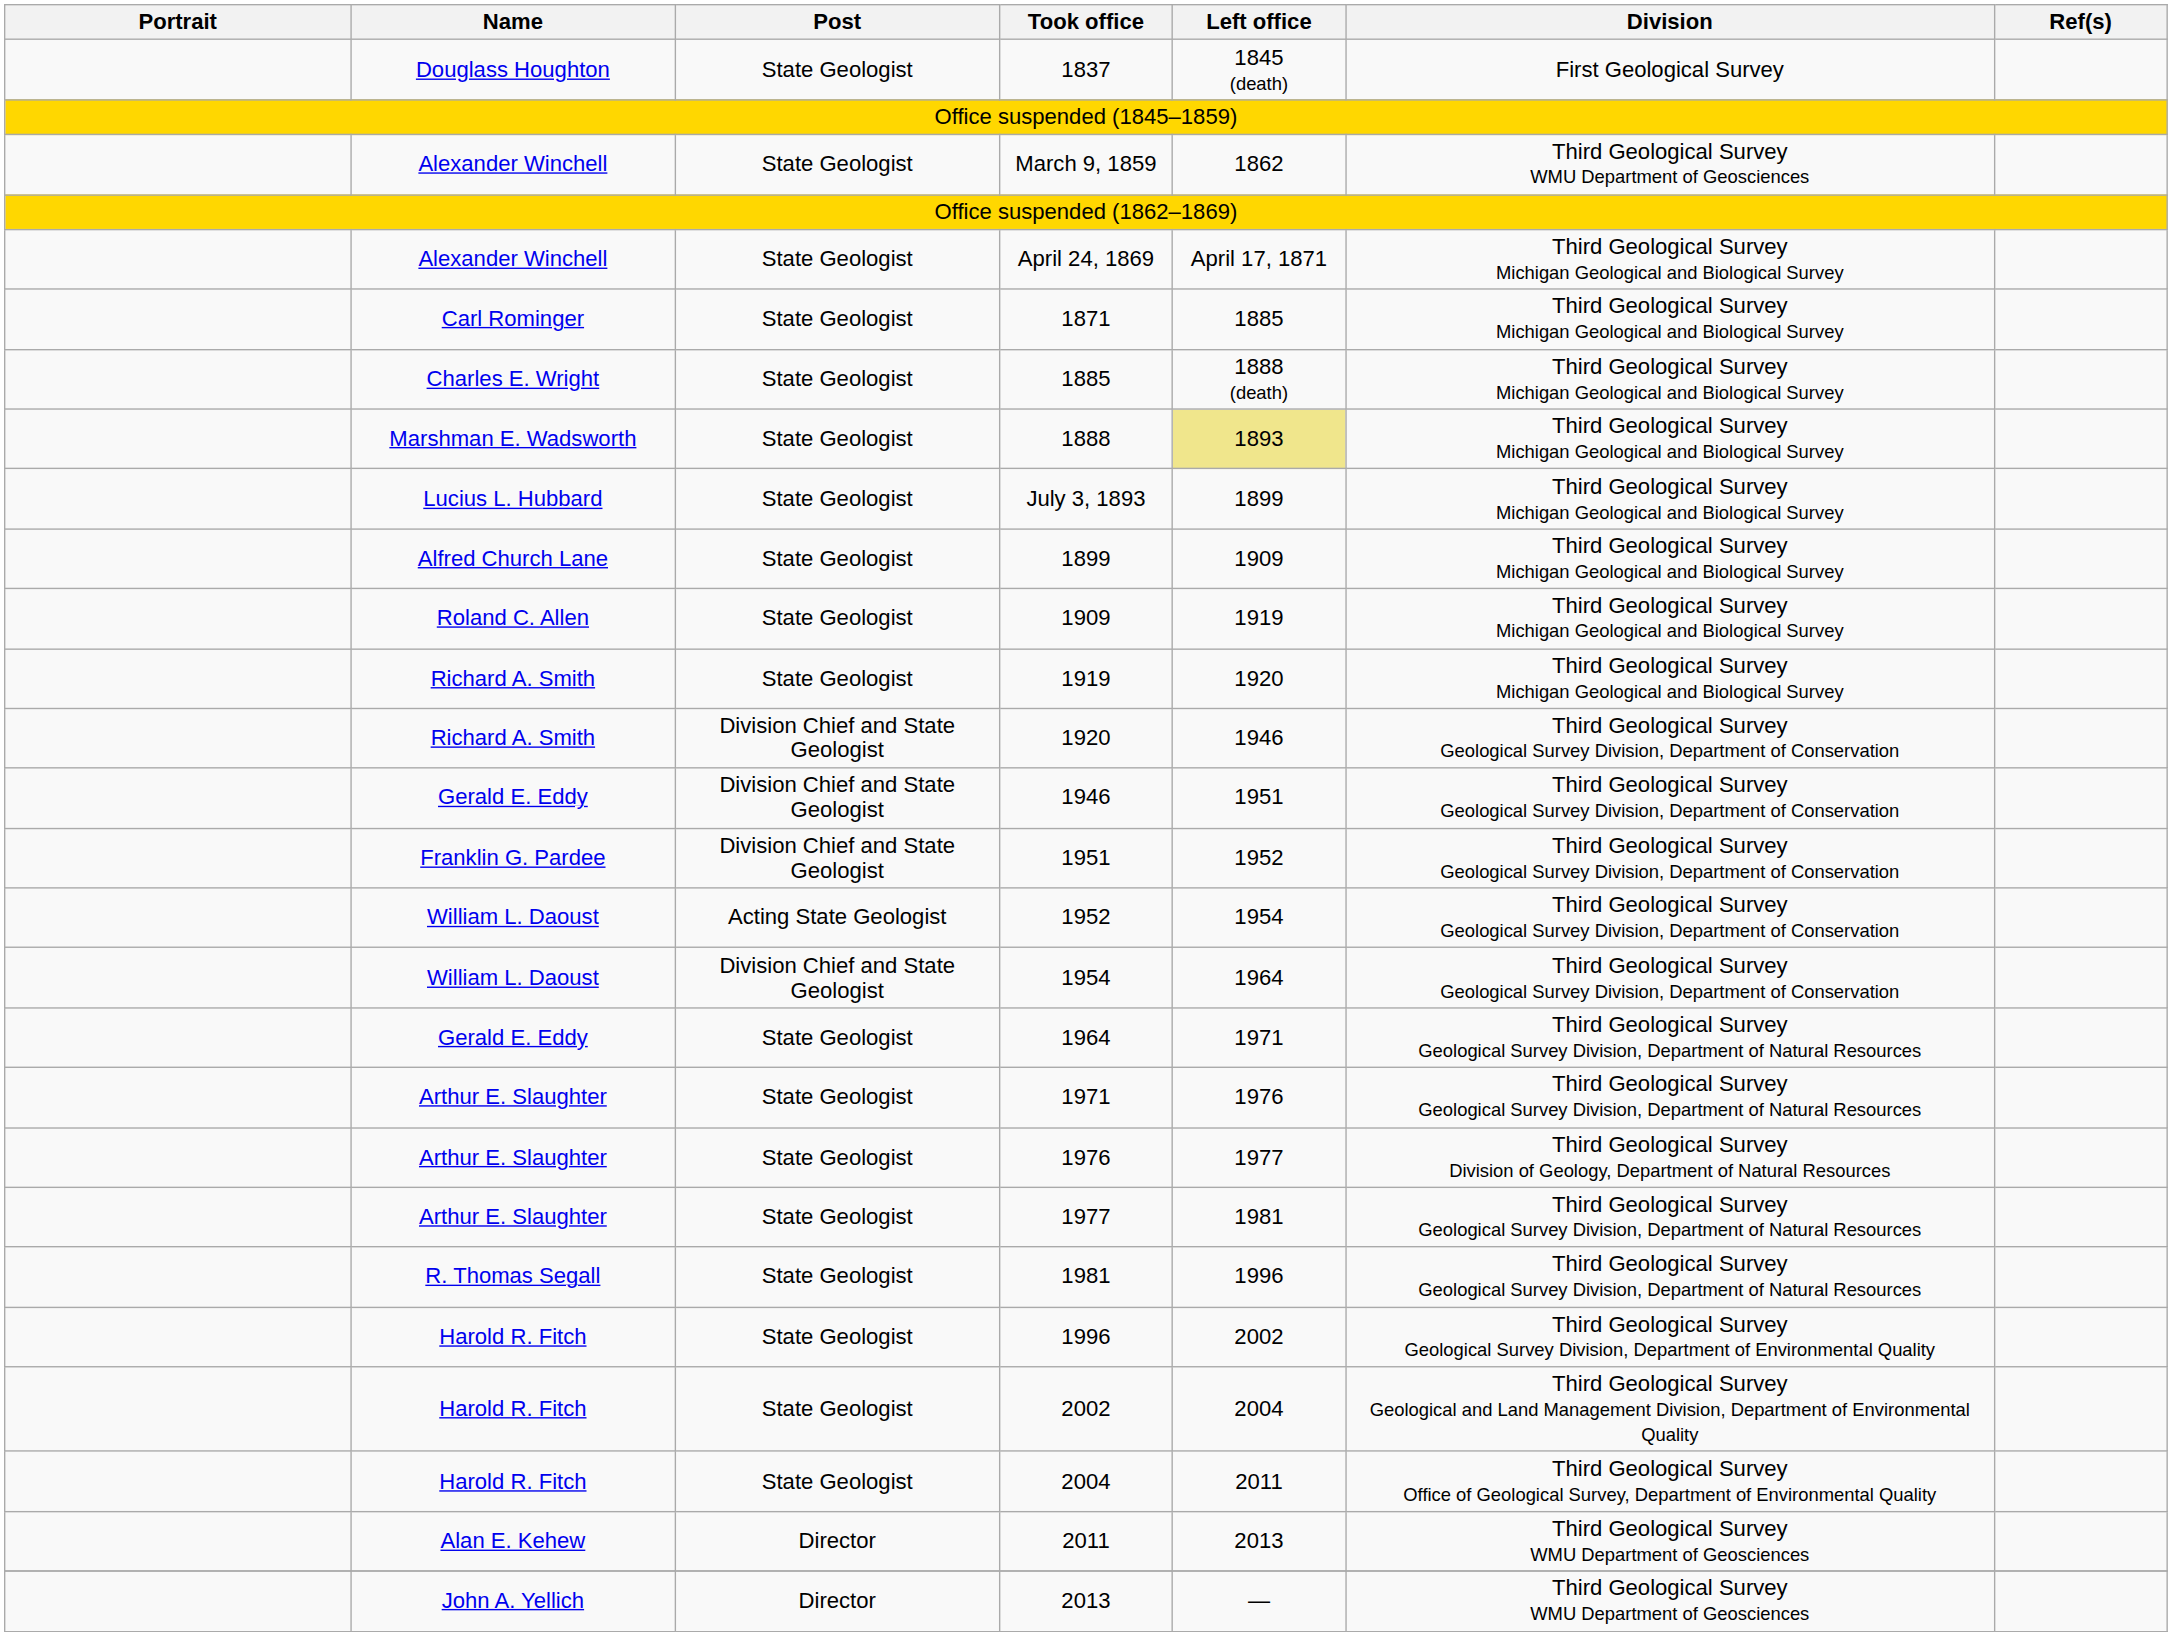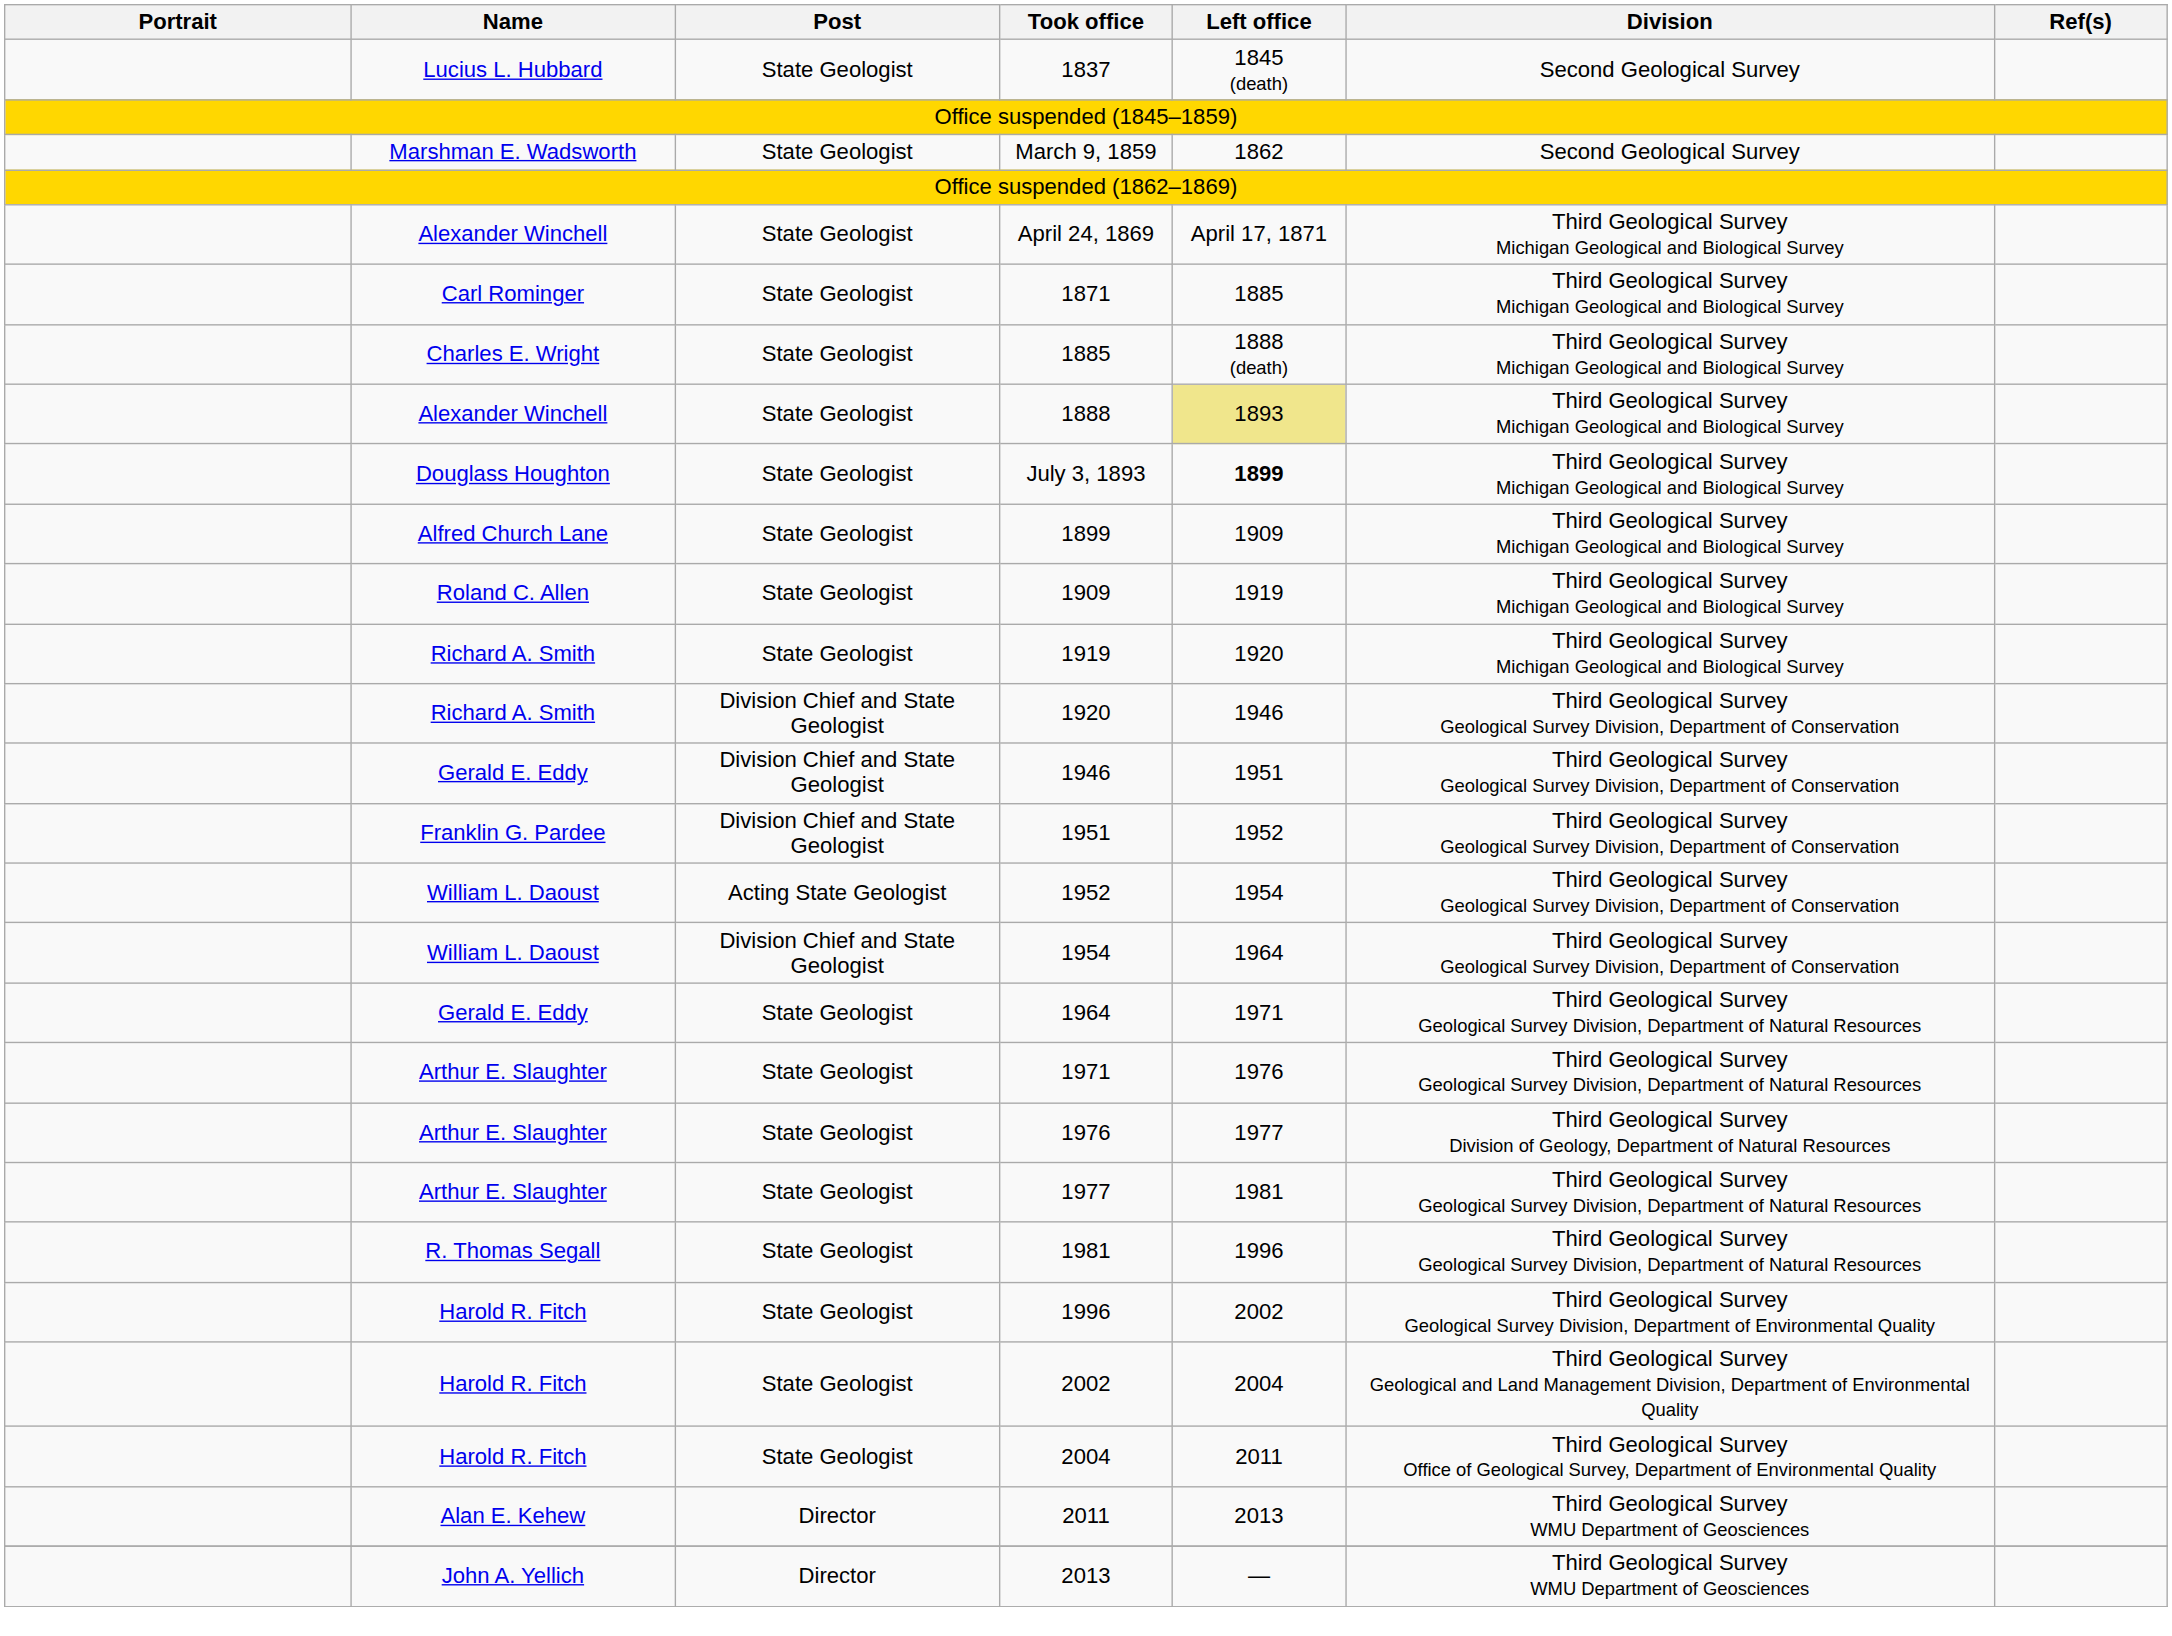1837 | Name: Douglass Houghton -> Lucius L. Hubbard
1837 | Division: First Geological Survey -> Second Geological Survey
March 9, 1859 | Name: Alexander Winchell -> Marshman E. Wadsworth
March 9, 1859 | Division: Third Geological Survey WMU Department of Geosciences -> Second Geological Survey
1888 | Name: Marshman E. Wadsworth -> Alexander Winchell
July 3, 1893 | Name: Lucius L. Hubbard -> Douglass Houghton
July 3, 1893 | Left office: normal -> bold
